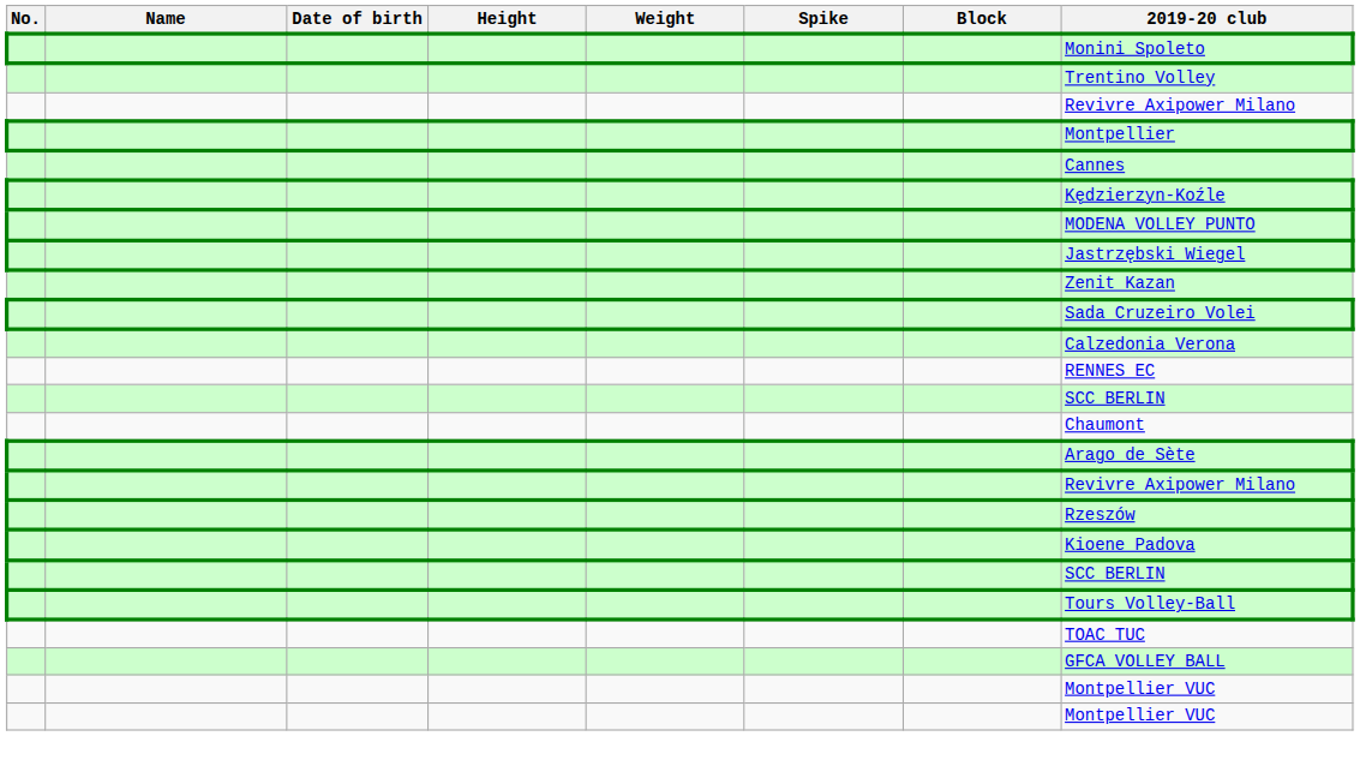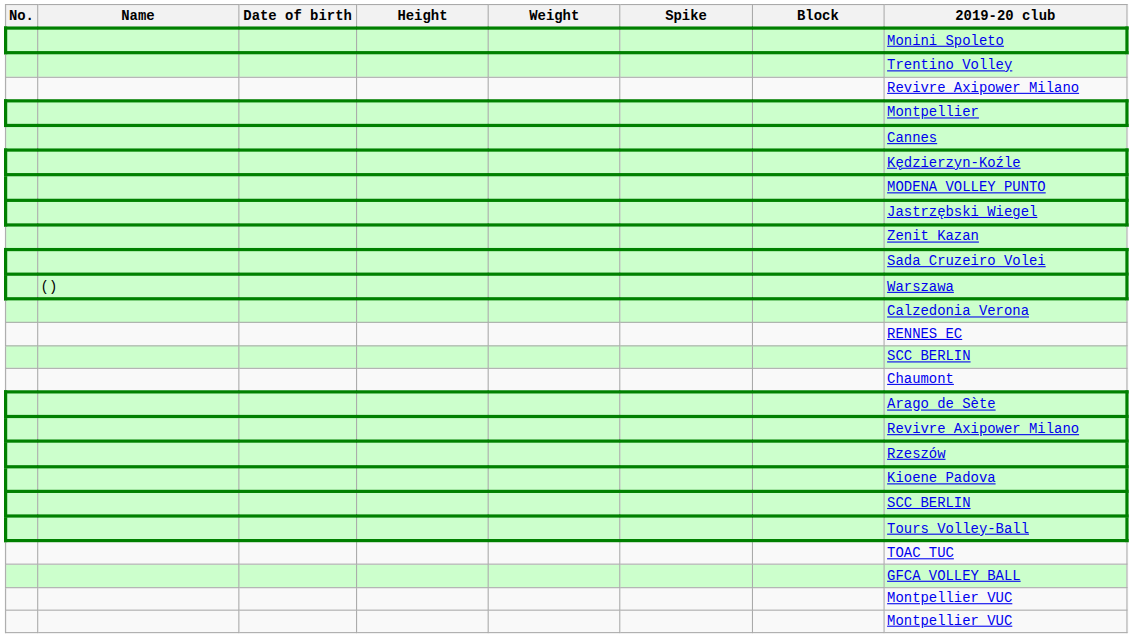+ row: () | Warszawa
